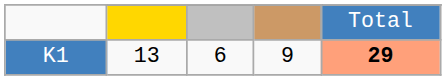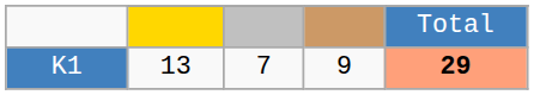K1 | column 3: 6 -> 7
